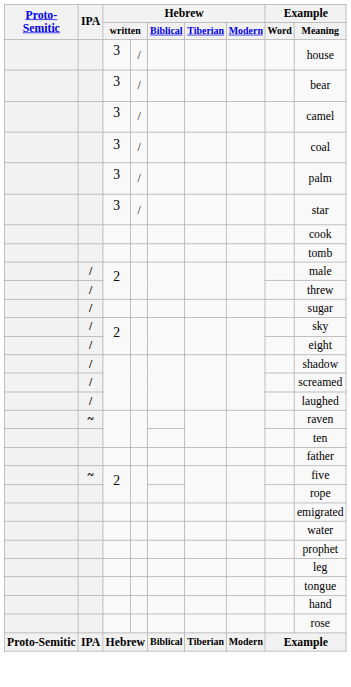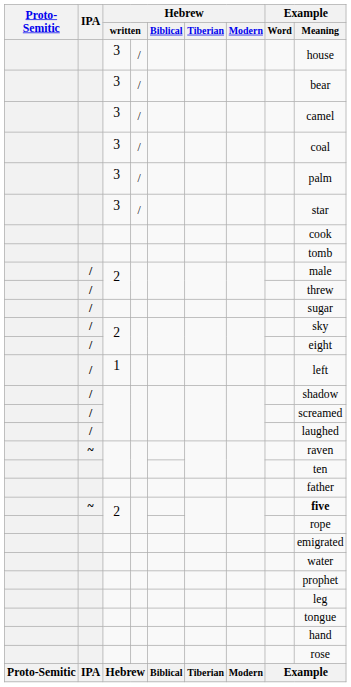+ row: / | 1 | left
~ / 2 | Example / Meaning: normal -> bold
